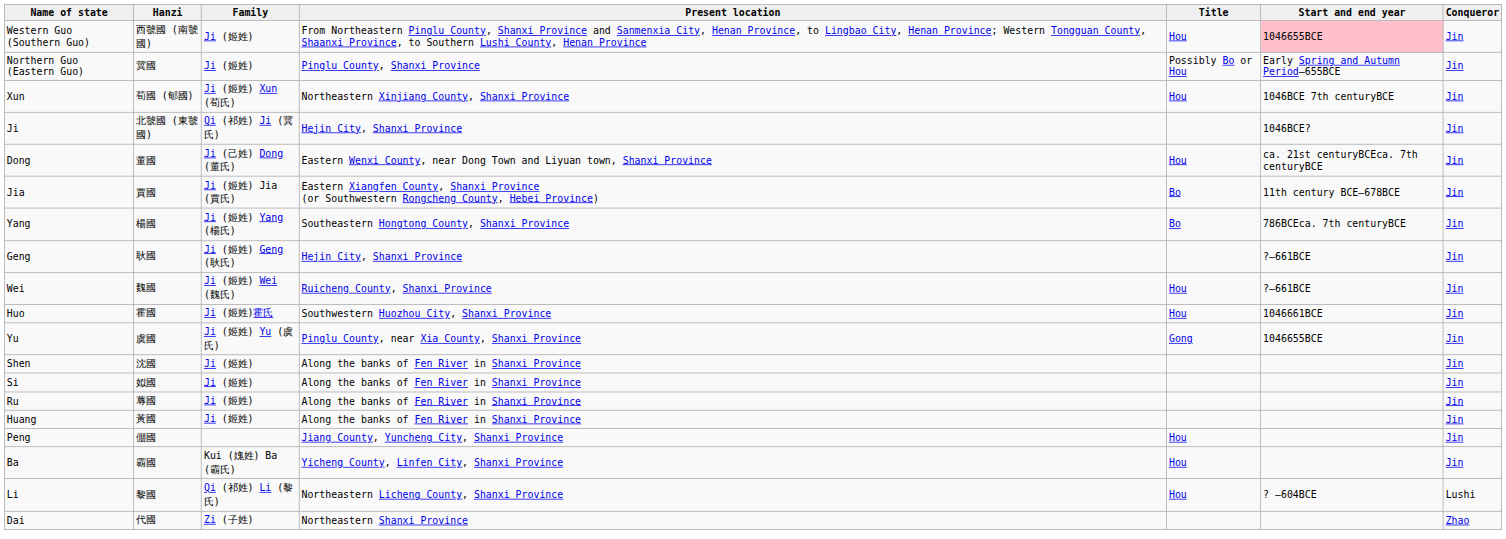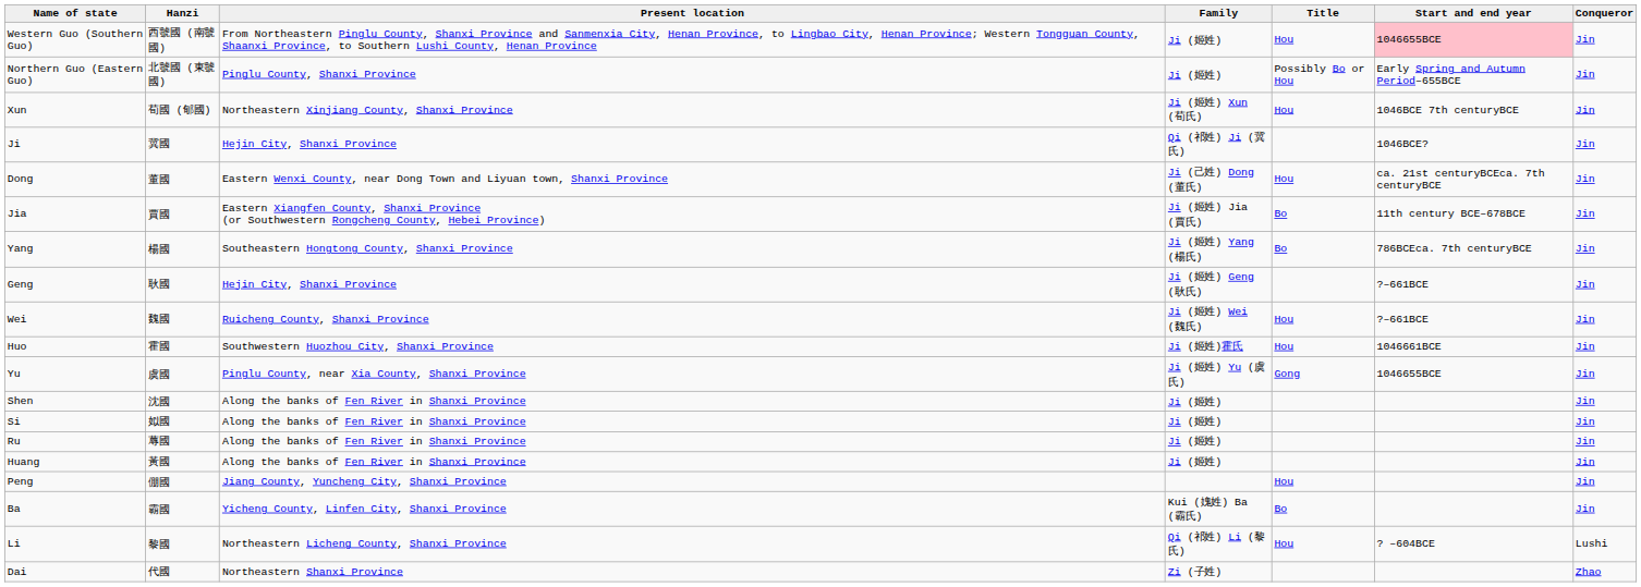columns swapped: Family <-> Present location
Northern Guo (Eastern Guo) | Hanzi: 冀國 -> 北虢國 (東虢國)
Ji | Hanzi: 北虢國 (東虢國) -> 冀國
Ba | Title: Hou -> Bo
